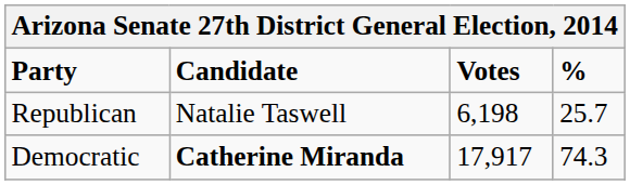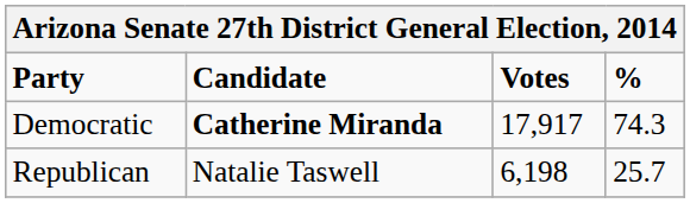rows swapped: Democratic <-> Republican
